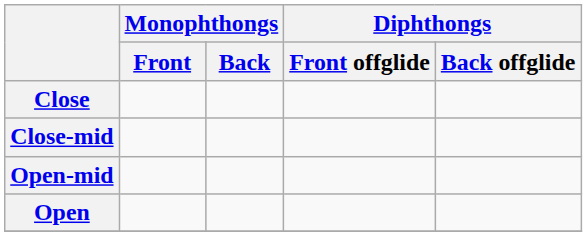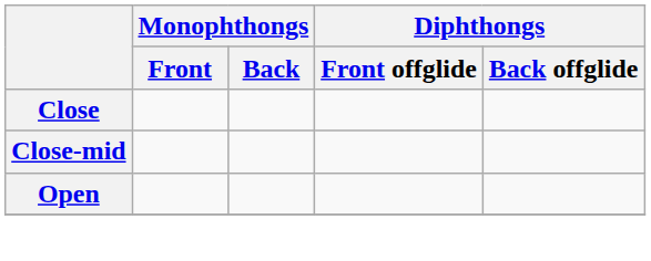- row: Open-mid
